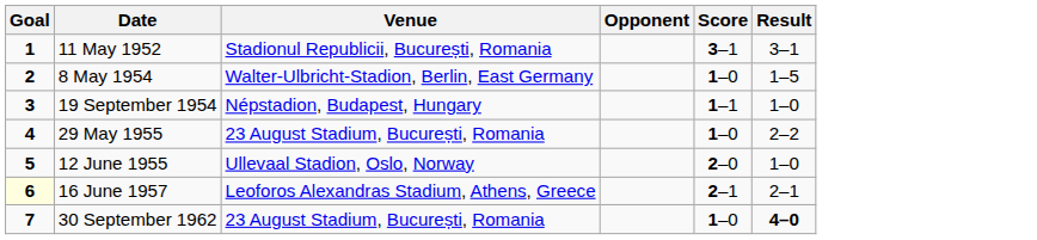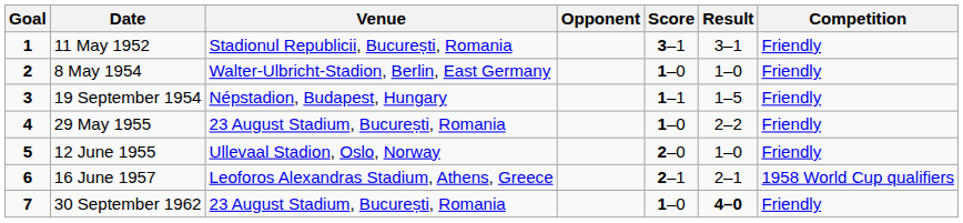+ column: Competition | Friendly | Friendly | Friendly | Friendly | Friendly | 1958 World Cup qualifiers | Friendly
8 May 1954 | Result: 1–5 -> 1–0
19 September 1954 | Result: 1–0 -> 1–5
16 June 1957 | Goal: lightyellow background -> no background
